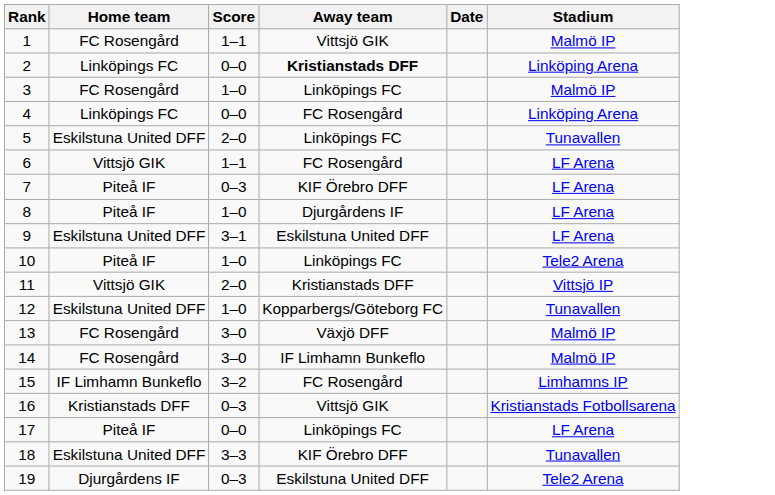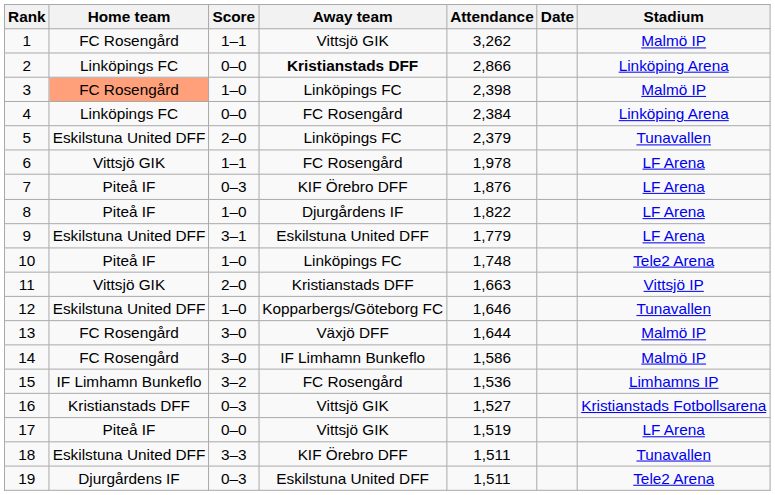+ column: Attendance | 3,262 | 2,866 | 2,398 | 2,384 | 2,379 | 1,978 | 1,876 | 1,822 | 1,779 | 1,748 | 1,663 | 1,646 | 1,644 | 1,586 | 1,536 | 1,527 | 1,519 | 1,511 | 1,511
3 | Home team: no background -> lightsalmon background
17 | Away team: Linköpings FC -> Vittsjö GIK
